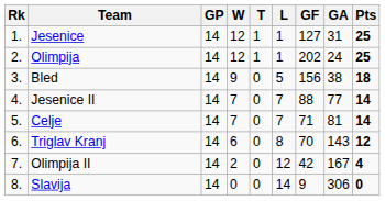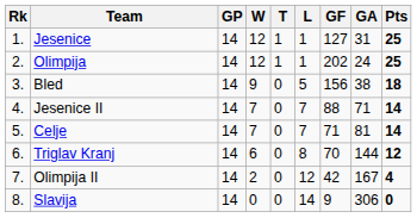Jesenice II | GA: 77 -> 71
Triglav Kranj | GA: 143 -> 144
